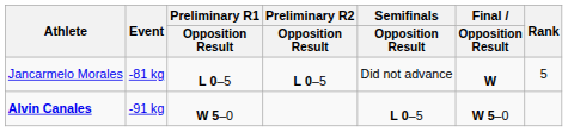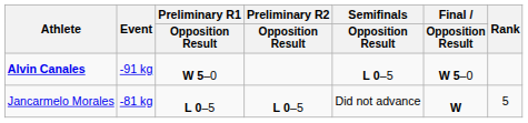rows swapped: Jancarmelo Morales <-> Alvin Canales
